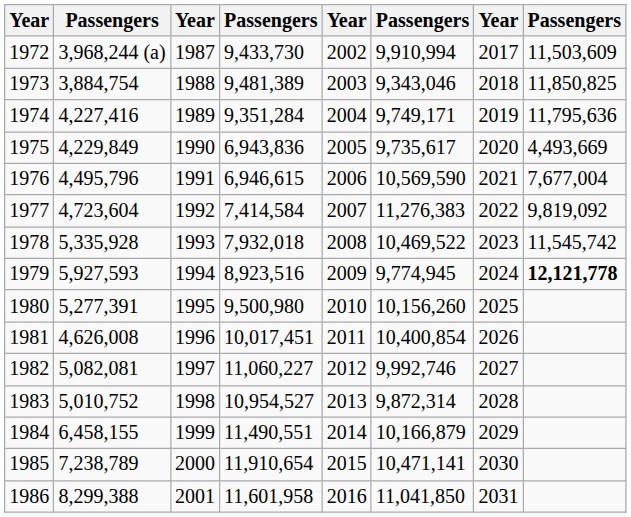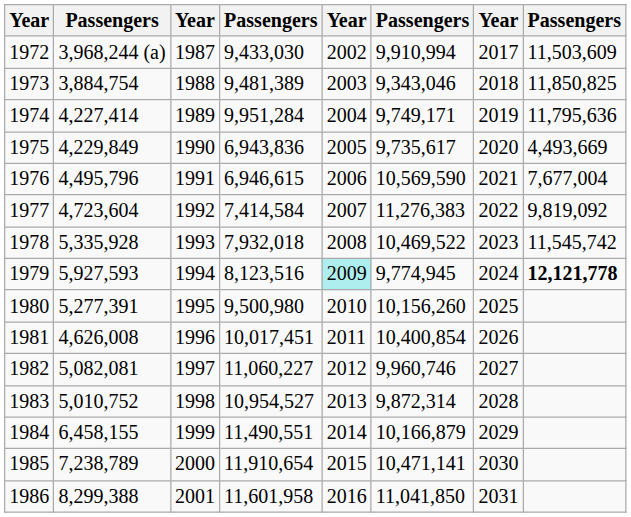1972 | column 4: 9,433,730 -> 9,433,030
1974 | column 2: 4,227,416 -> 4,227,414
1974 | column 4: 9,351,284 -> 9,951,284
1979 | column 4: 8,923,516 -> 8,123,516
1979 | column 5: no background -> paleturquoise background
1982 | column 6: 9,992,746 -> 9,960,746
